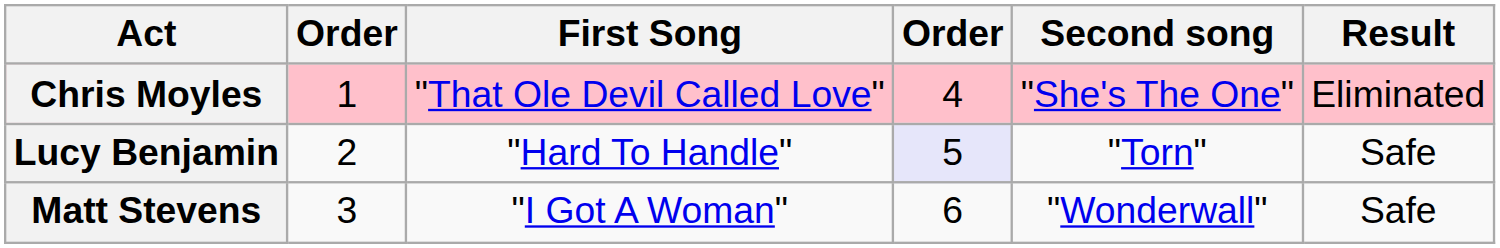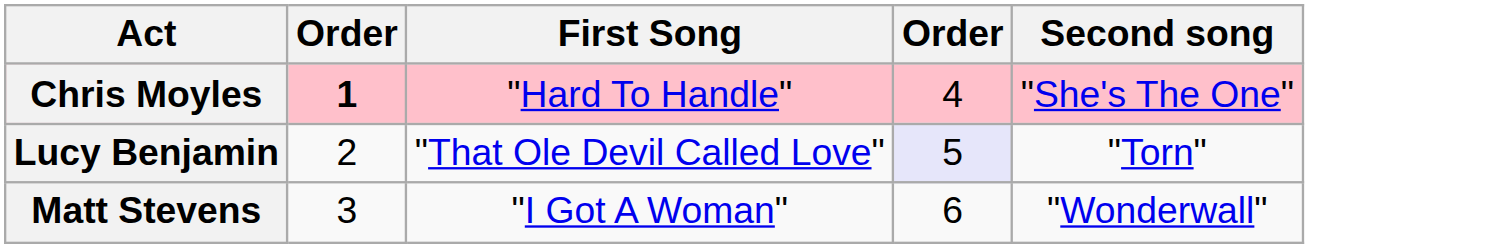- column: Result | Eliminated | Safe | Safe
Chris Moyles | column 2: normal -> bold
Chris Moyles | First Song: "That Ole Devil Called Love" -> "Hard To Handle"
Lucy Benjamin | First Song: "Hard To Handle" -> "That Ole Devil Called Love"
